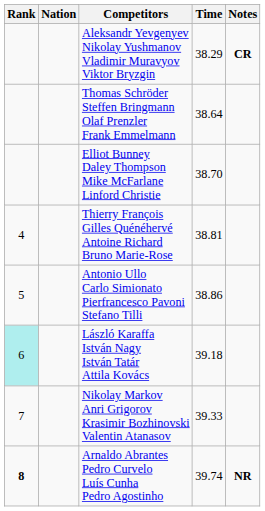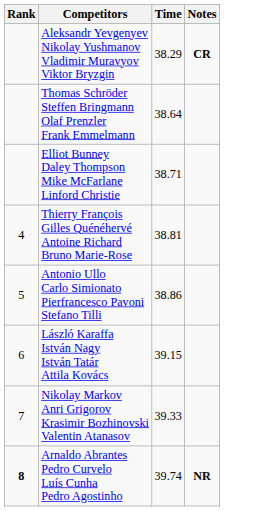- column: Nation
Elliot Bunney Daley Thompson Mike McFarlane Linford Christie | Time: 38.70 -> 38.71
László Karaffa István Nagy István Tatár Attila Kovács | Rank: paleturquoise background -> no background
László Karaffa István Nagy István Tatár Attila Kovács | Time: 39.18 -> 39.15
